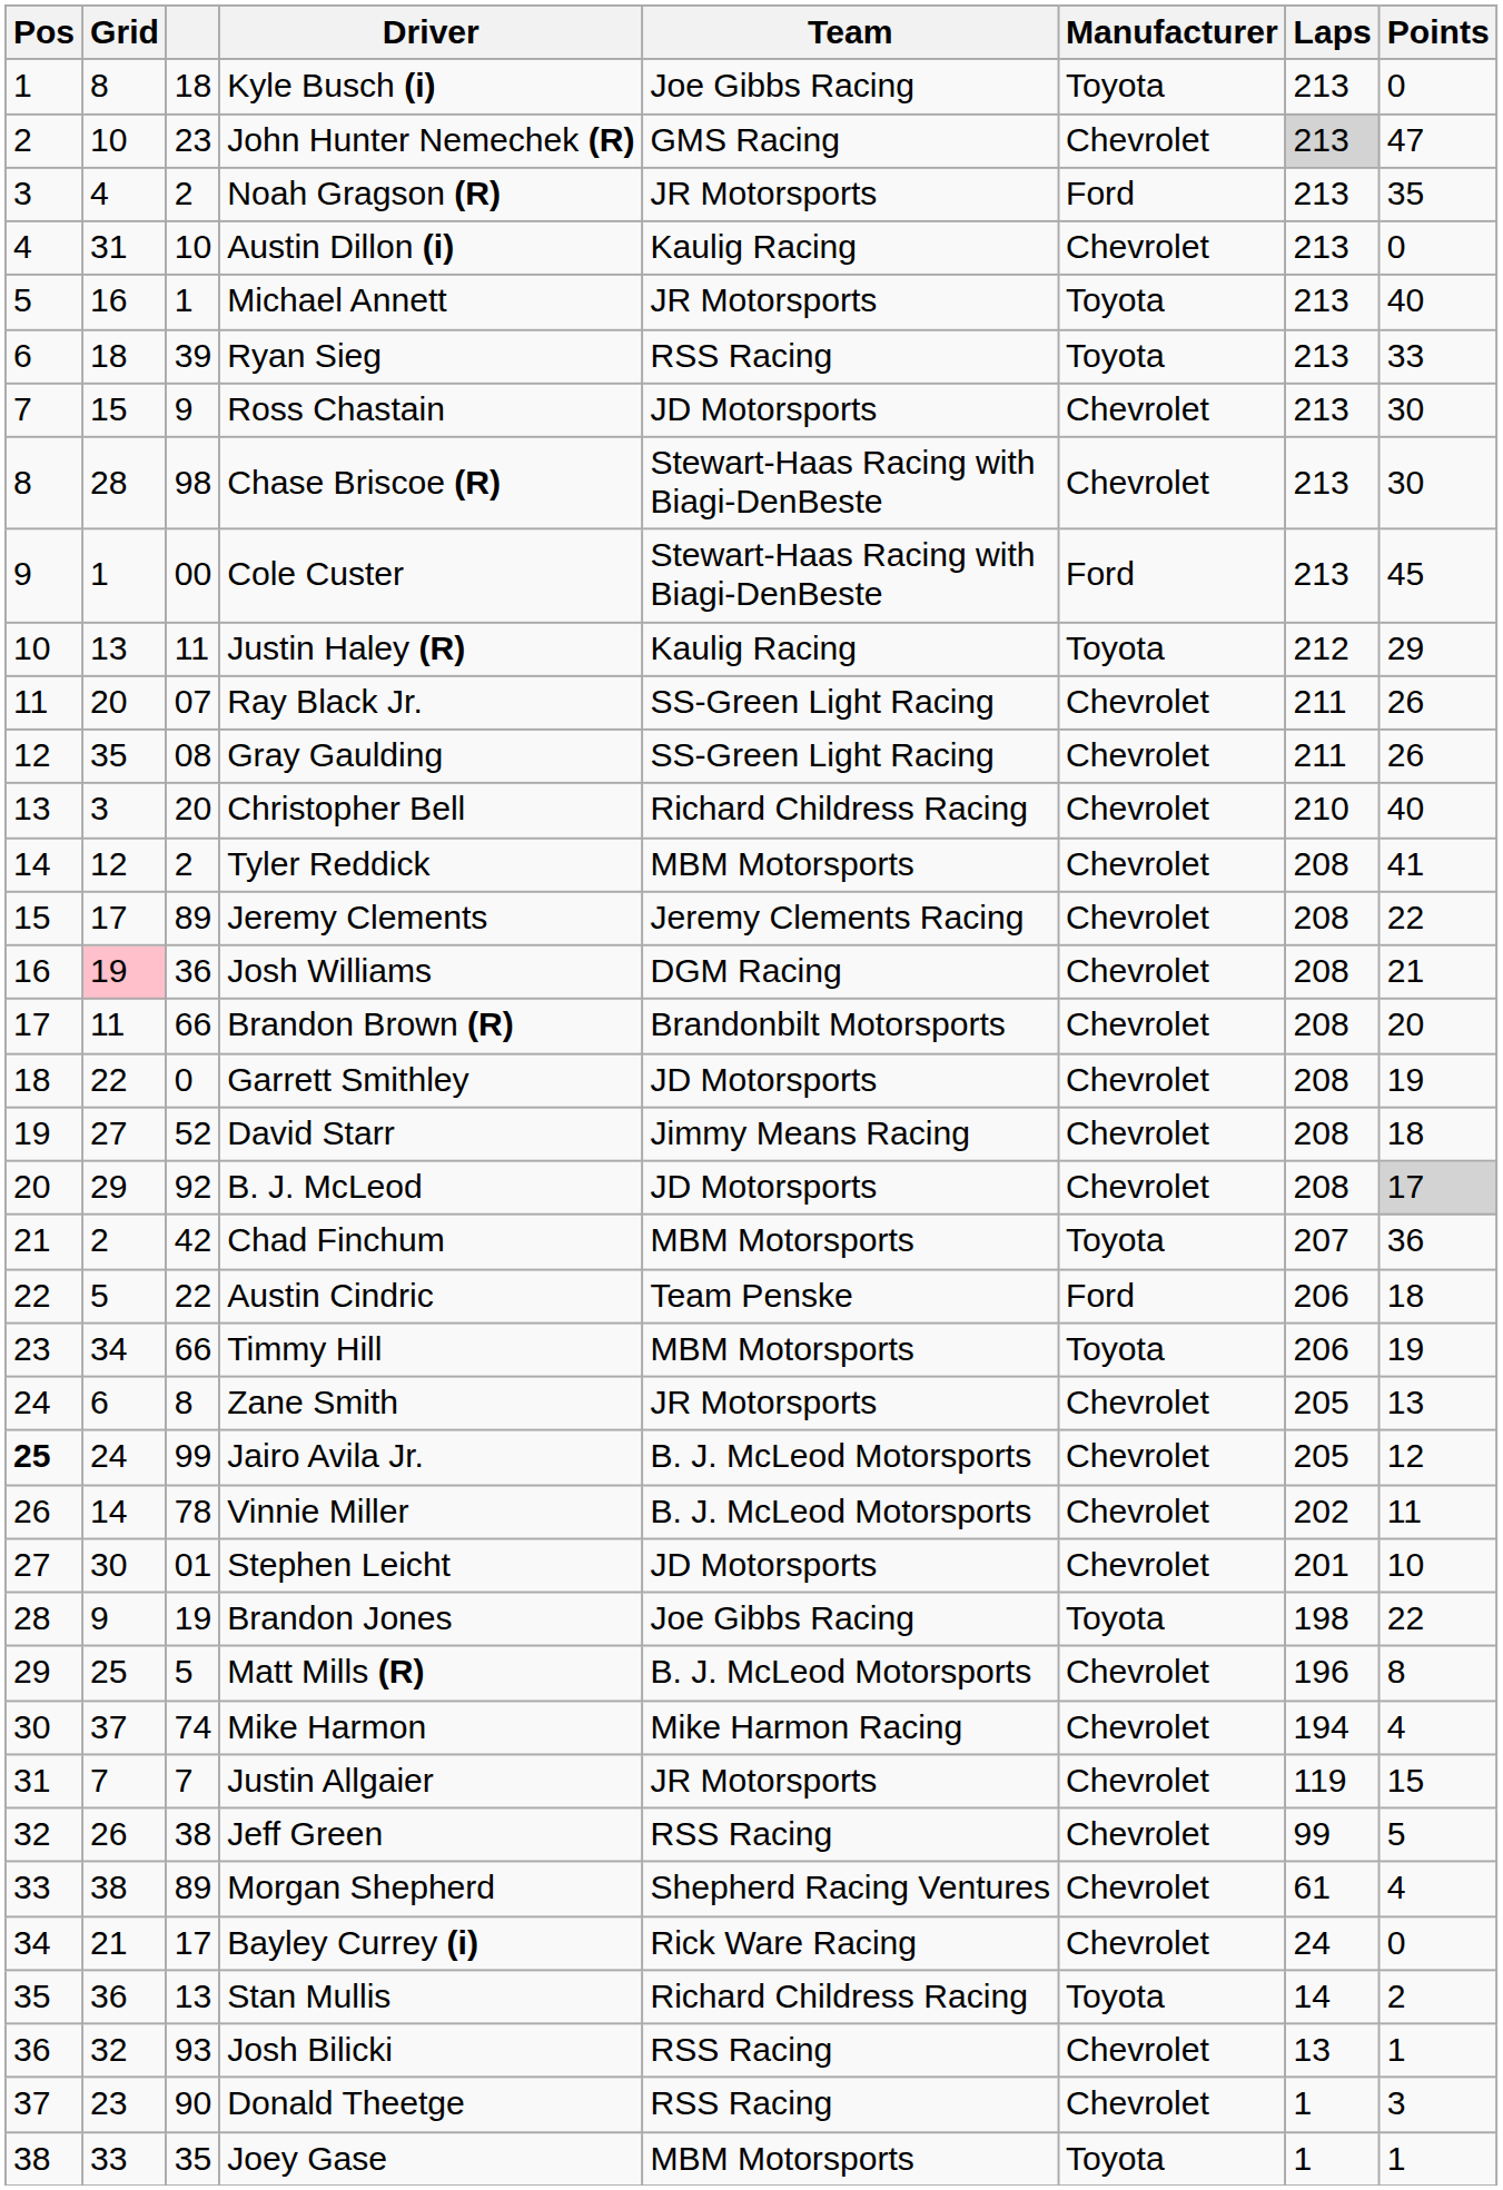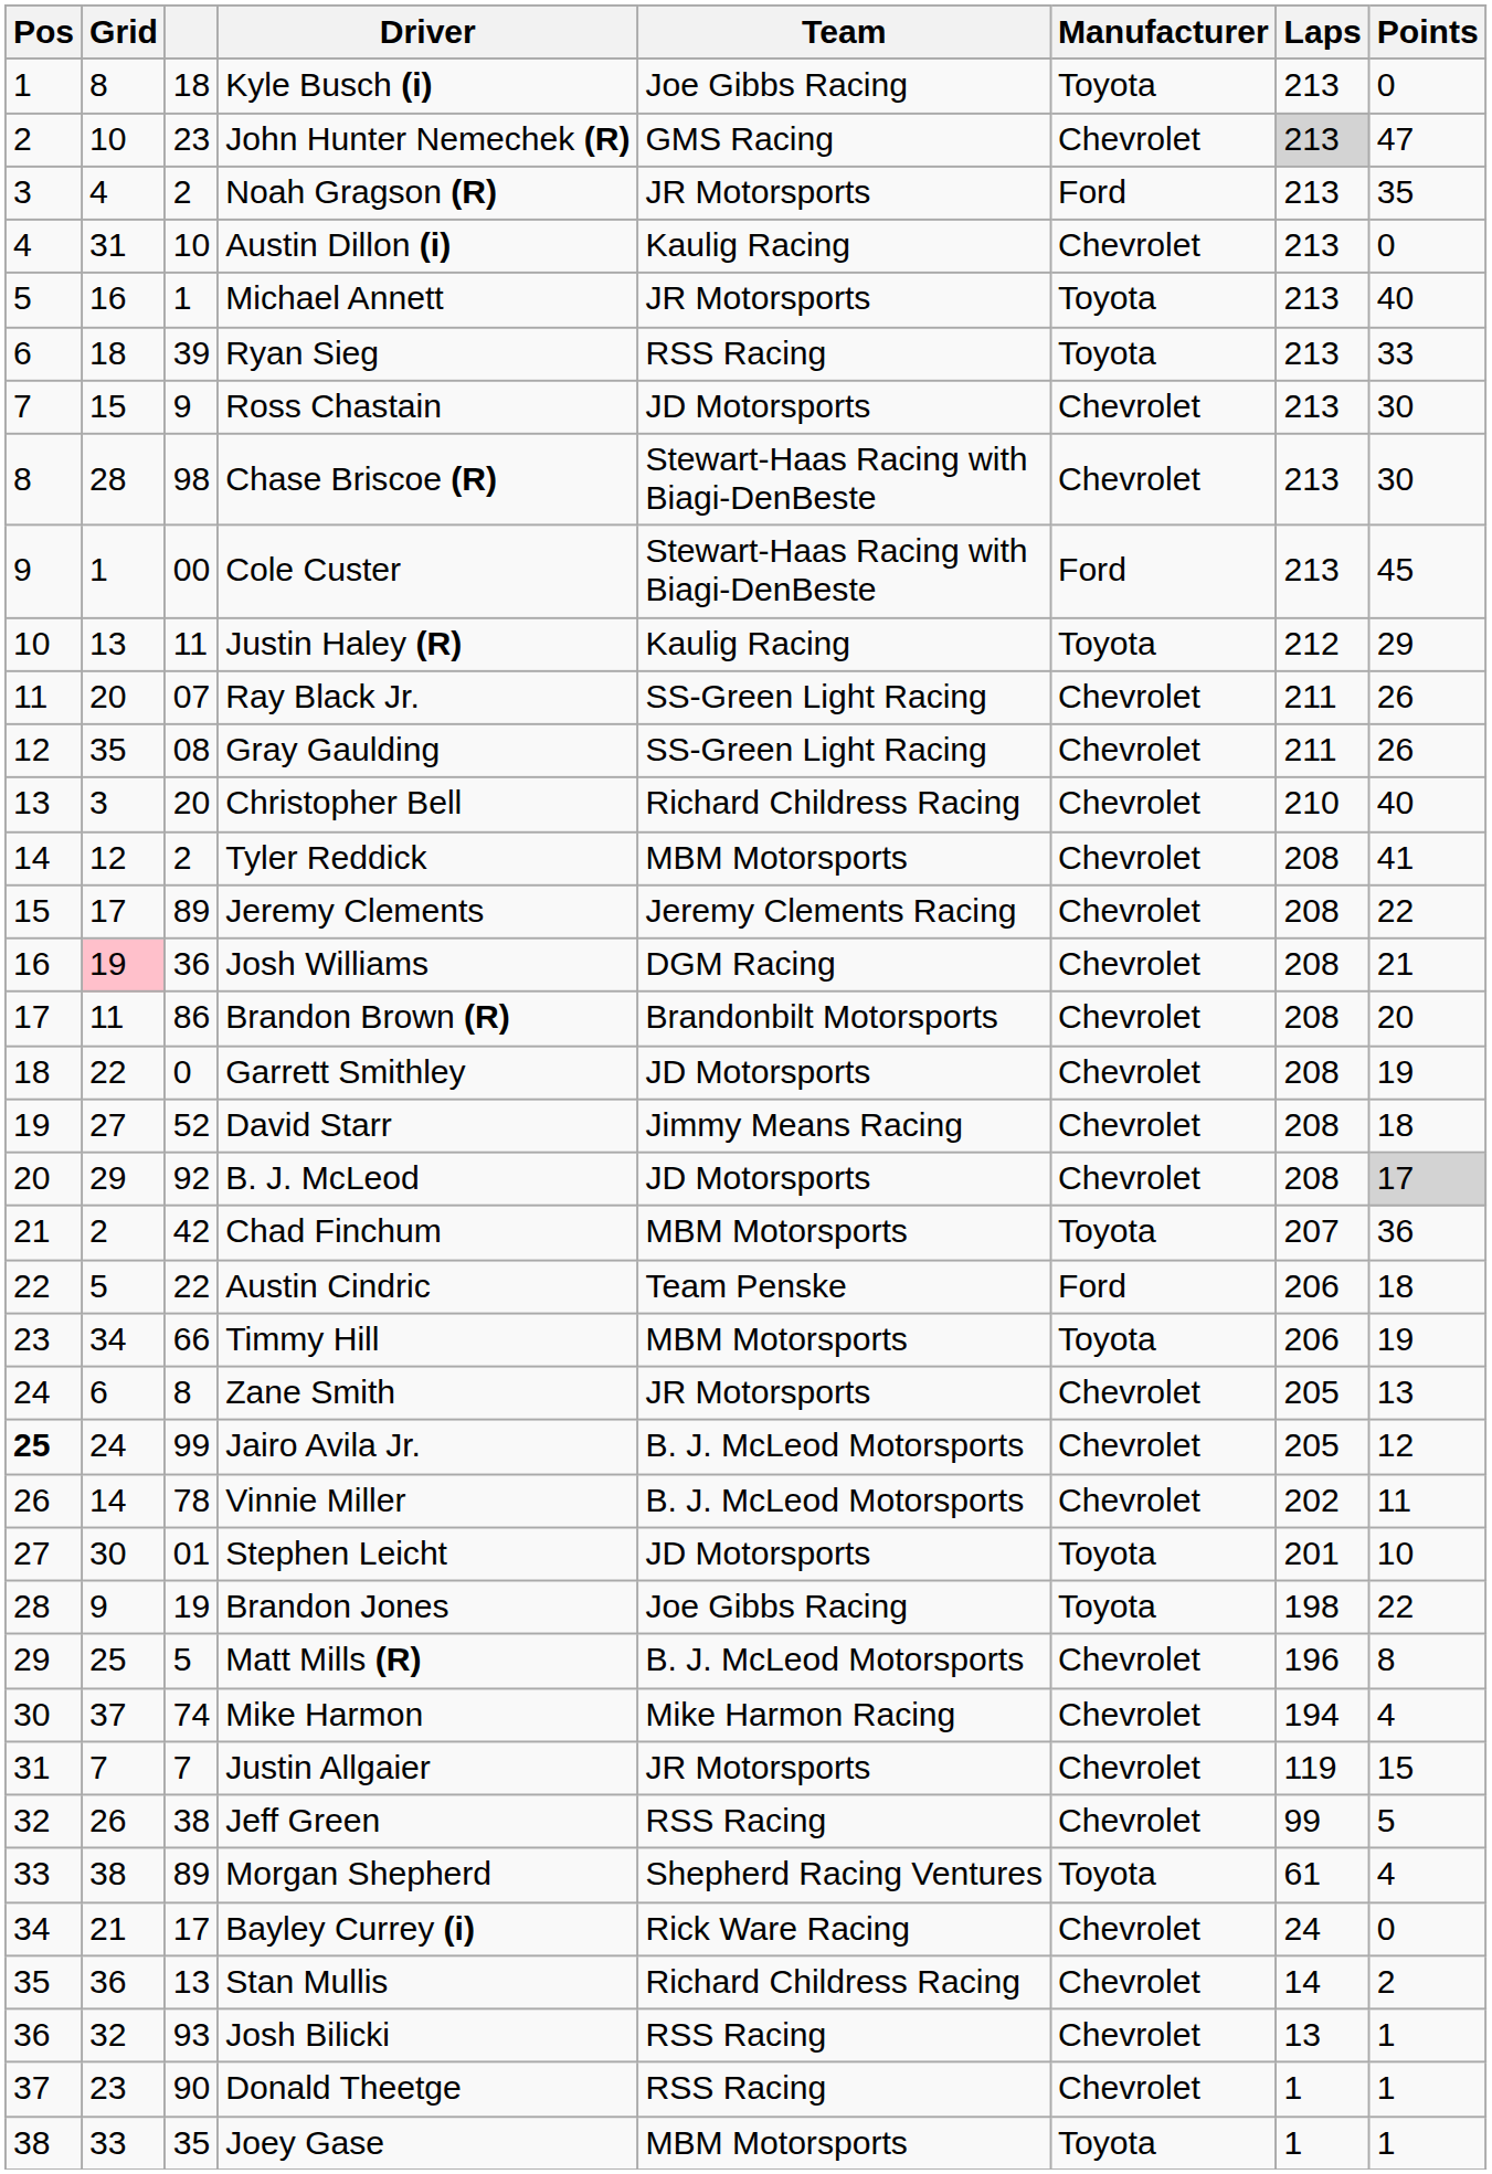Brandon Brown (R) | column 3: 66 -> 86
Stephen Leicht | Manufacturer: Chevrolet -> Toyota
Morgan Shepherd | Manufacturer: Chevrolet -> Toyota
Stan Mullis | Manufacturer: Toyota -> Chevrolet
Donald Theetge | Points: 3 -> 1
